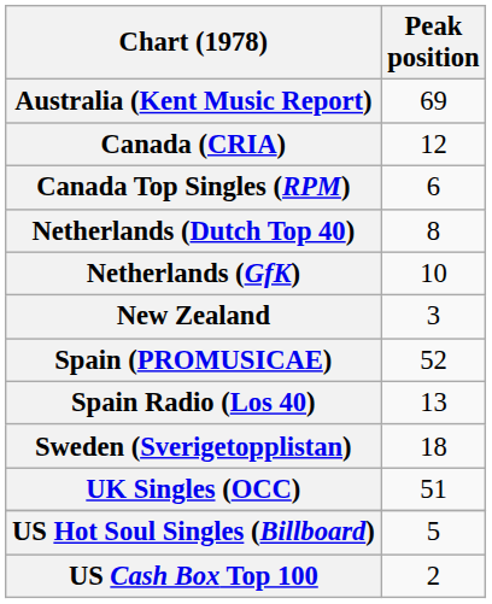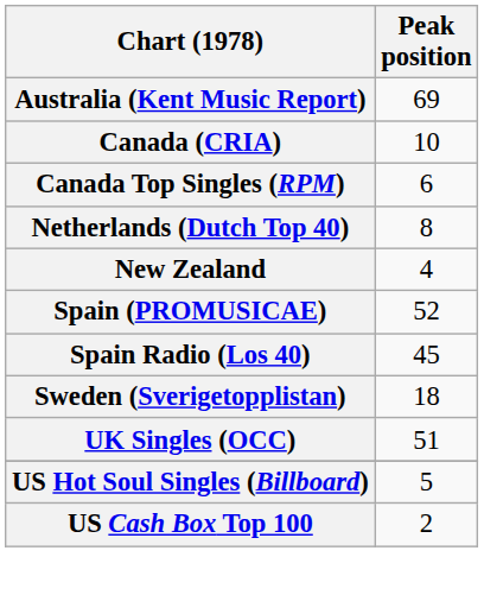Canada (CRIA) | Peak position: 12 -> 10
- row: Netherlands (GfK) | 10
New Zealand | Peak position: 3 -> 4
Spain Radio (Los 40) | Peak position: 13 -> 45
